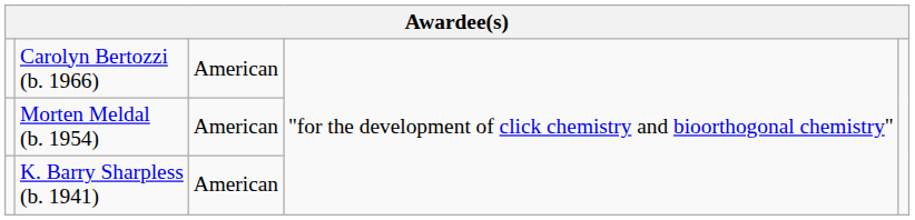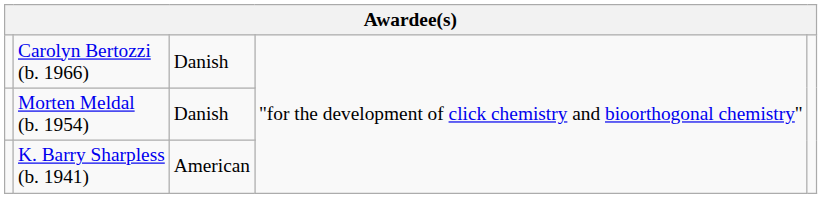Carolyn Bertozzi (b. 1966) | column 3: American -> Danish
Morten Meldal (b. 1954) | column 3: American -> Danish
